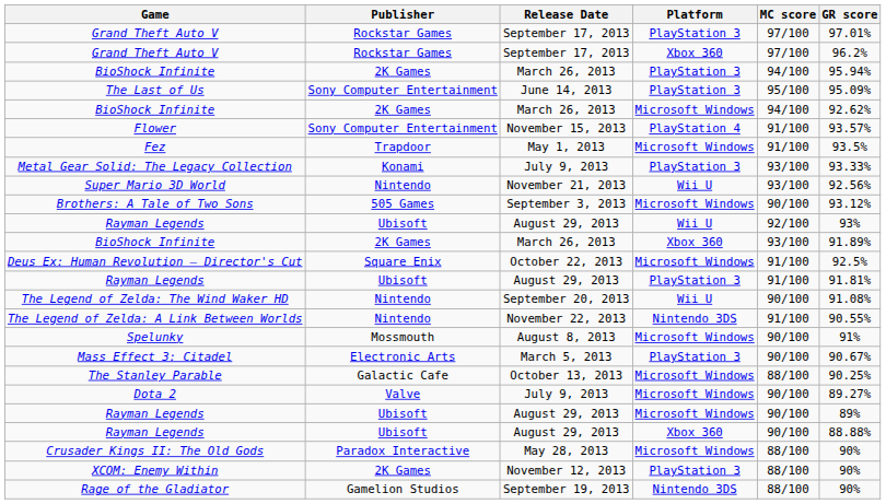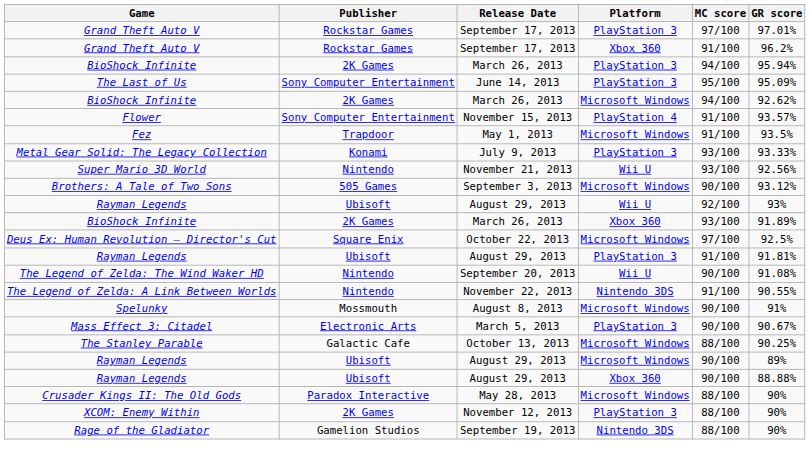Grand Theft Auto V / Xbox 360 | MC score: 97/100 -> 91/100
Deus Ex: Human Revolution – Director's Cut | MC score: 91/100 -> 97/100
- row: Dota 2 | Valve | July 9, 2013 | Microsoft Windows | 90/100 | 89.27%
